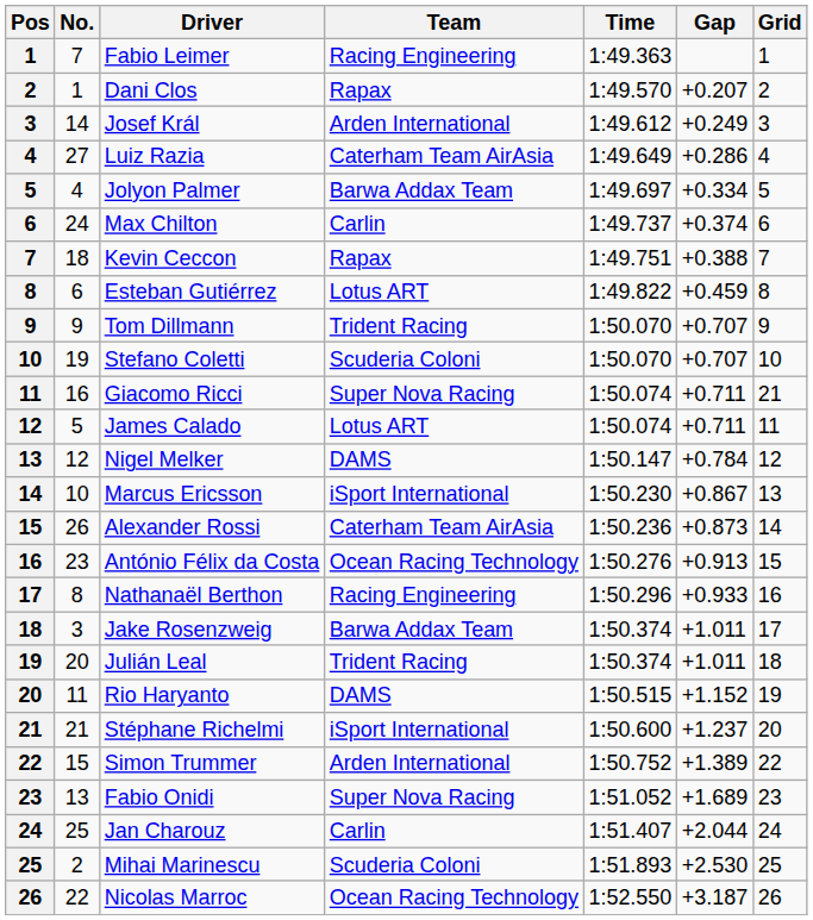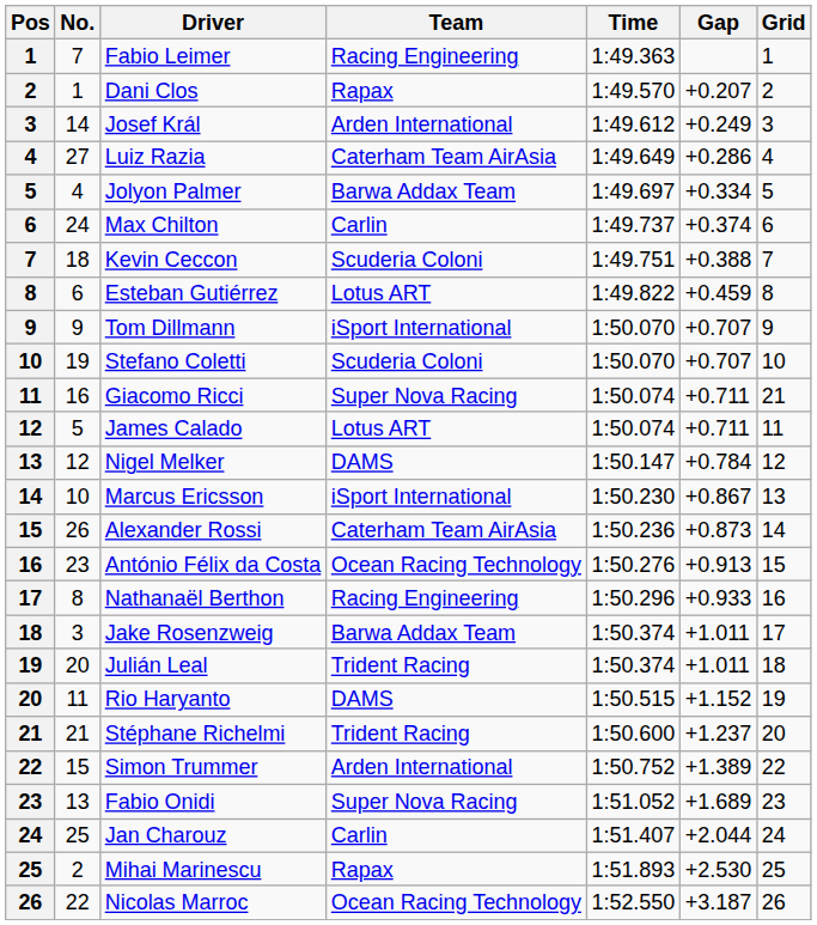Kevin Ceccon | Team: Rapax -> Scuderia Coloni
Tom Dillmann | Team: Trident Racing -> iSport International
Stéphane Richelmi | Team: iSport International -> Trident Racing
Mihai Marinescu | Team: Scuderia Coloni -> Rapax
